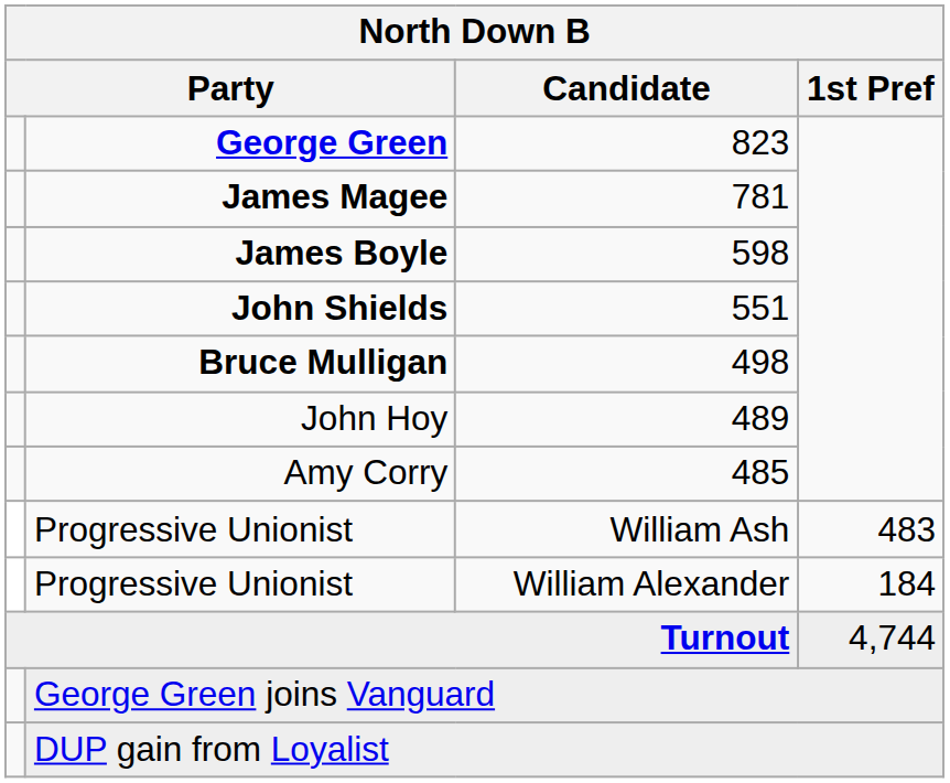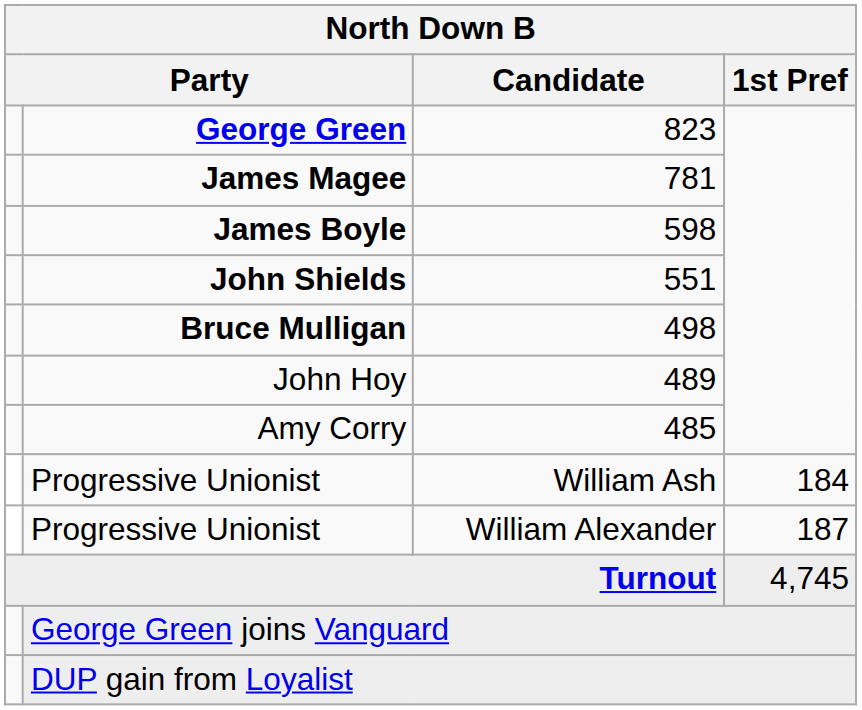Progressive Unionist / William Ash | 1st Pref: 483 -> 184
Progressive Unionist / William Alexander | 1st Pref: 184 -> 187
Turnout | 1st Pref: 4,744 -> 4,745
